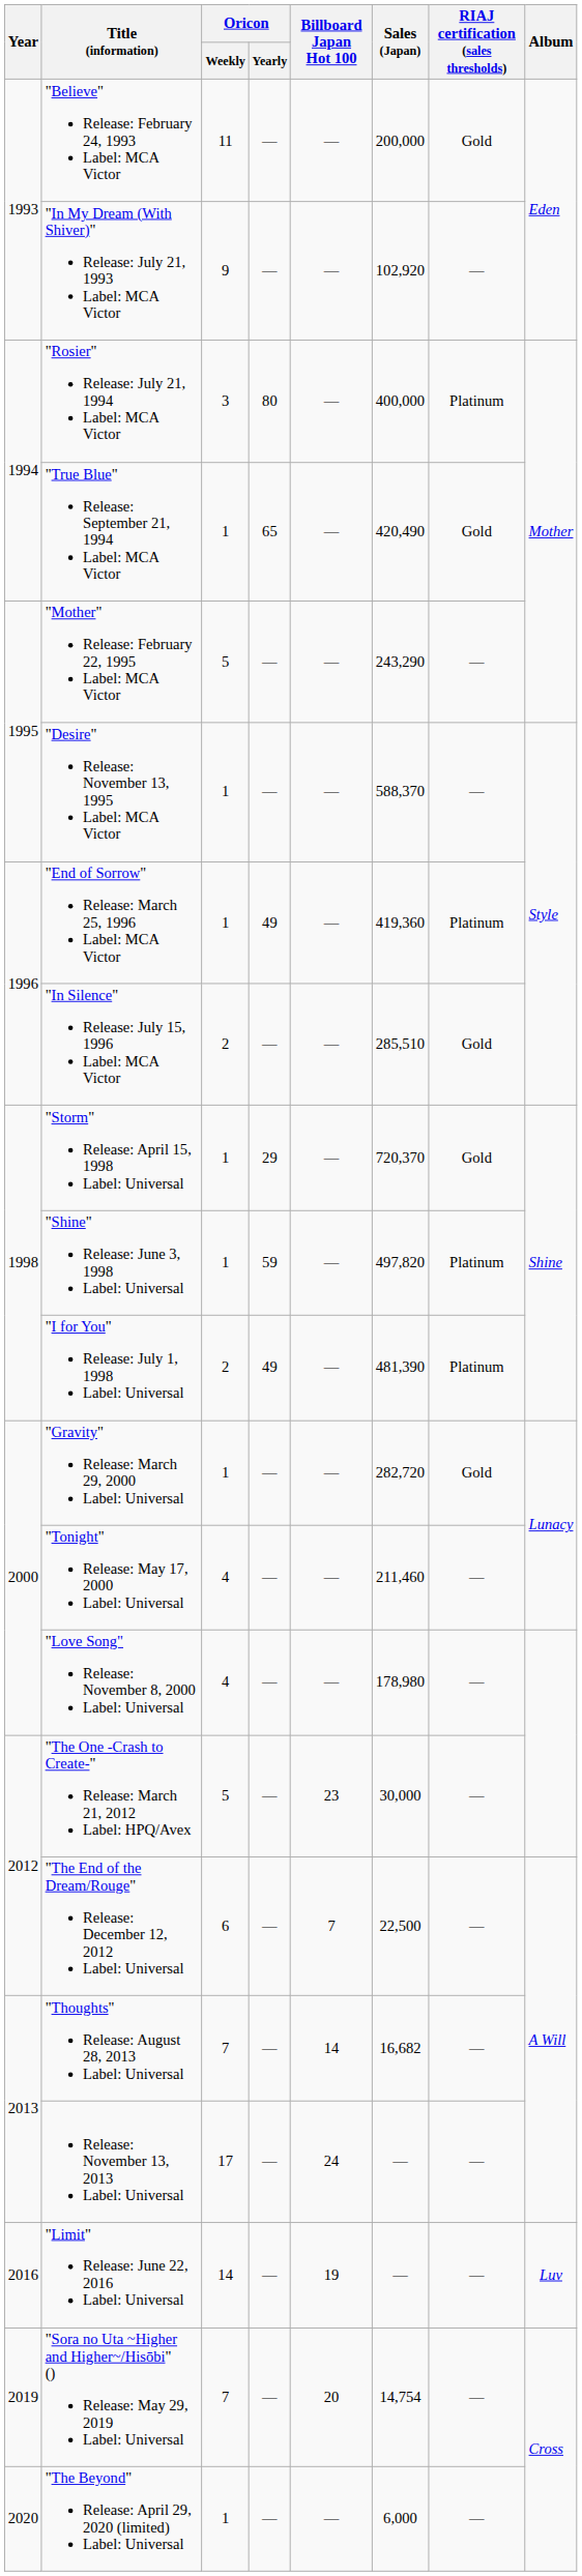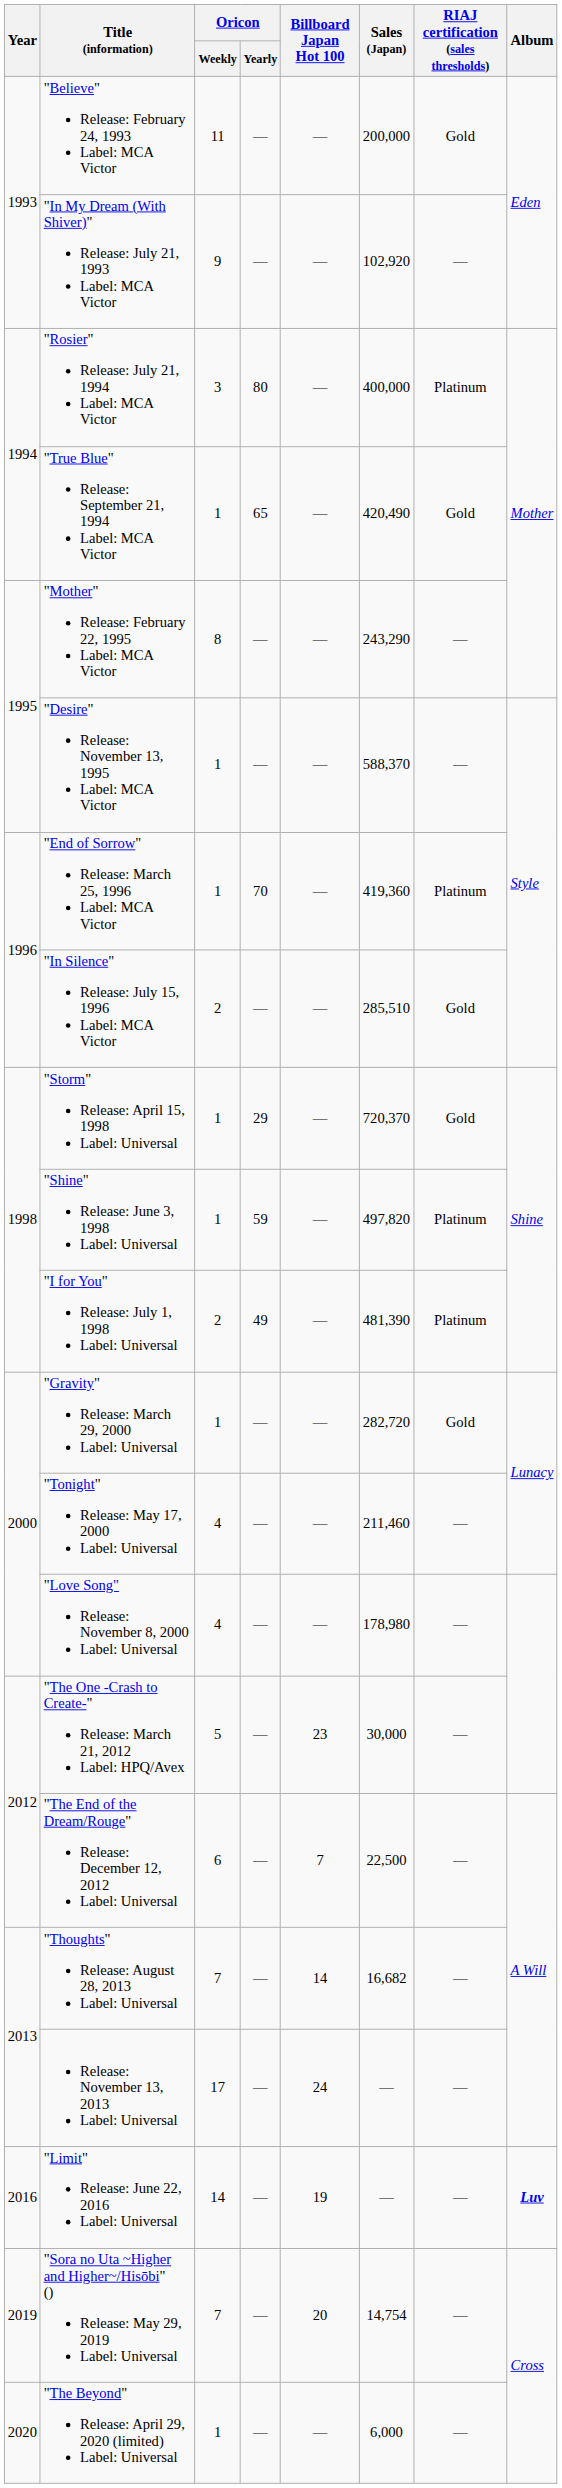"Mother" Release: February 22, 1995 Label: MCA Victor | Oricon / Weekly: 5 -> 8
"End of Sorrow" Release: March 25, 1996 Label: MCA Victor | Oricon / Yearly: 49 -> 70
"Limit" Release: June 22, 2016 Label: Universal | Album: normal -> bold
